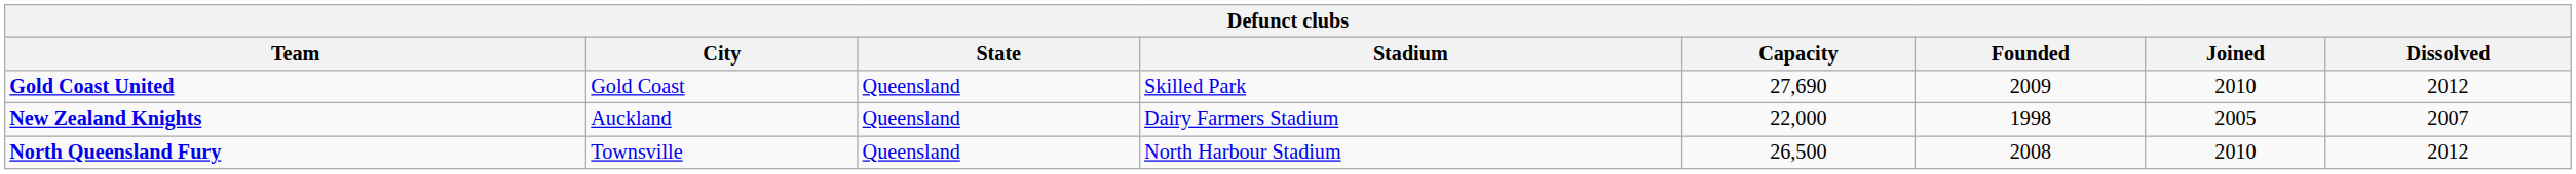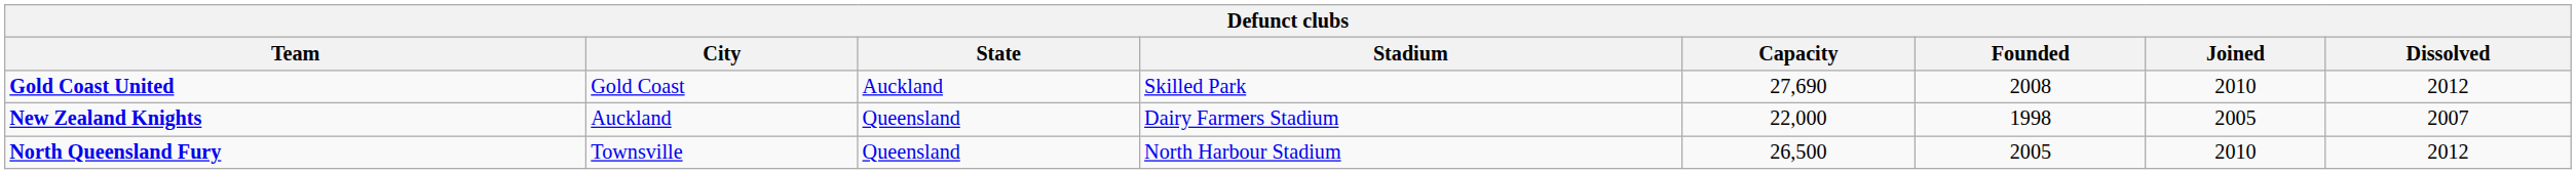Gold Coast United | State: Queensland -> Auckland
Gold Coast United | Founded: 2009 -> 2008
North Queensland Fury | Founded: 2008 -> 2005
